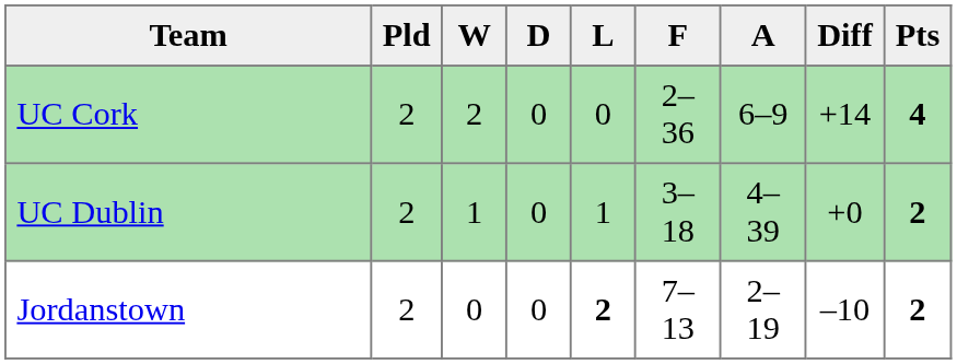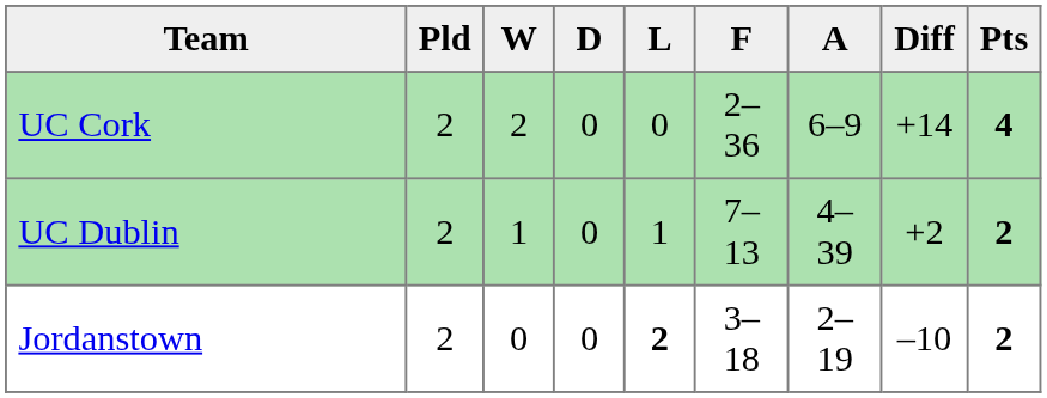UC Dublin | F: 3–18 -> 7–13
UC Dublin | Diff: +0 -> +2
Jordanstown | F: 7–13 -> 3–18
